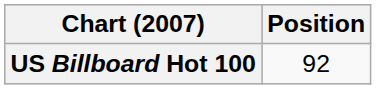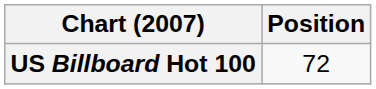US Billboard Hot 100 | Position: 92 -> 72
